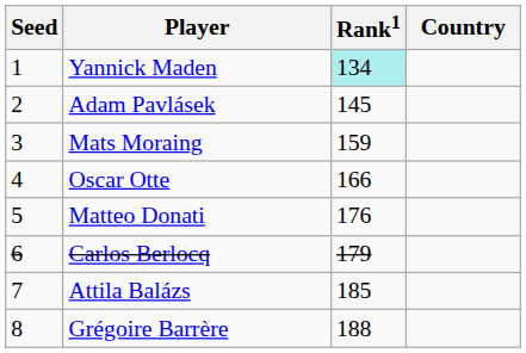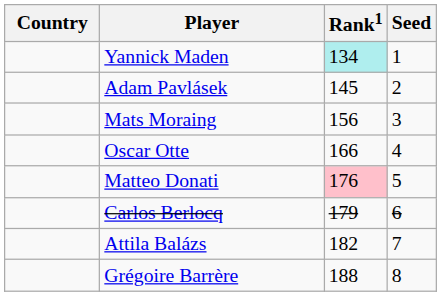columns swapped: Country <-> Seed
Mats Moraing | Rank1: 159 -> 156
Matteo Donati | Rank1: no background -> pink background
Attila Balázs | Rank1: 185 -> 182
